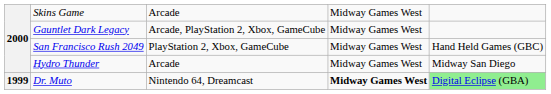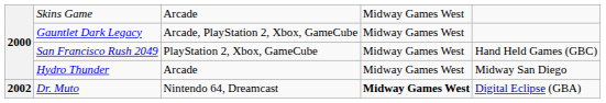Dr. Muto | column 1: 1999 -> 2002
Dr. Muto | column 5: lightgreen background -> no background
